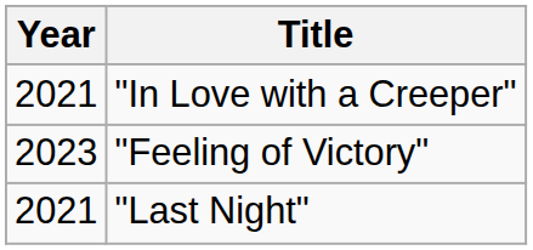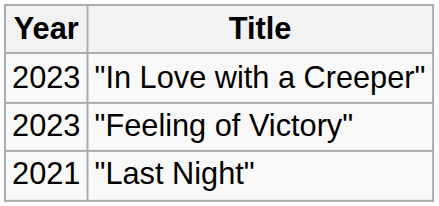"In Love with a Creeper" | Year: 2021 -> 2023
